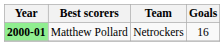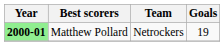Matthew Pollard | Goals: 16 -> 19
